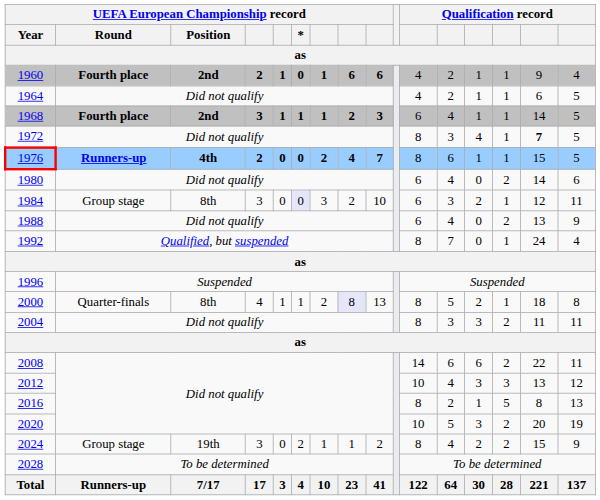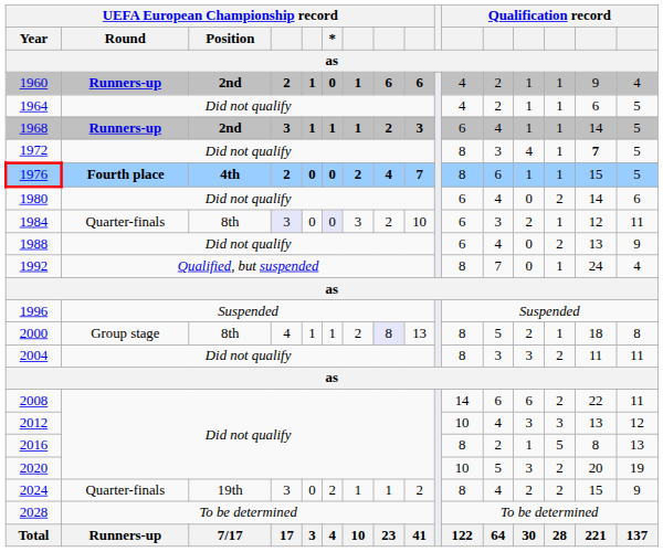1960 | UEFA European Championship record / Round: Fourth place -> Runners-up
1968 | UEFA European Championship record / Round: Fourth place -> Runners-up
1976 | UEFA European Championship record / Round: Runners-up -> Fourth place
1984 | UEFA European Championship record / Round: Group stage -> Quarter-finals
1984 | column 4: no background -> lavender background
2000 | UEFA European Championship record / Round: Quarter-finals -> Group stage
2024 | UEFA European Championship record / Round: Group stage -> Quarter-finals
